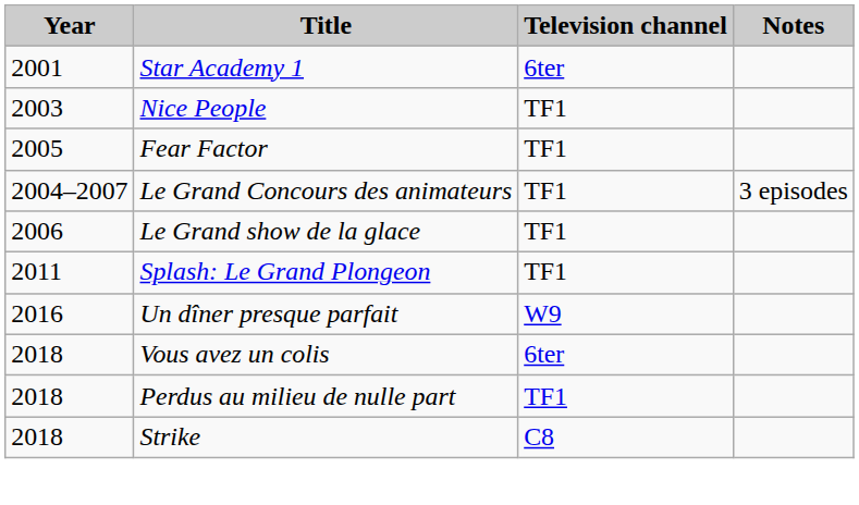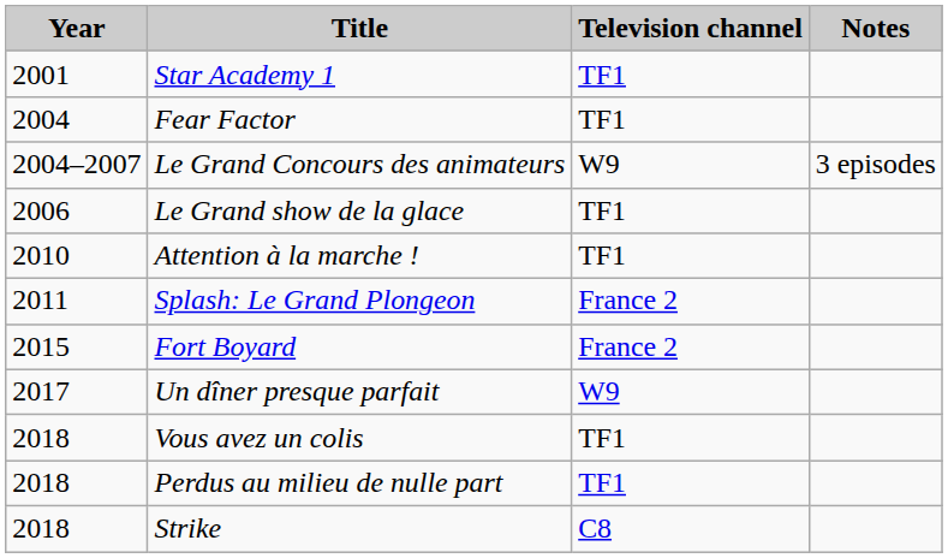Star Academy 1 | Television channel: 6ter -> TF1
- row: 2003 | Nice People | TF1
Fear Factor | Year: 2005 -> 2004
Le Grand Concours des animateurs | Television channel: TF1 -> W9
+ row: 2010 | Attention à la marche ! | TF1
Splash: Le Grand Plongeon | Television channel: TF1 -> France 2
+ row: 2015 | Fort Boyard | France 2
Un dîner presque parfait | Year: 2016 -> 2017
Vous avez un colis | Television channel: 6ter -> TF1
